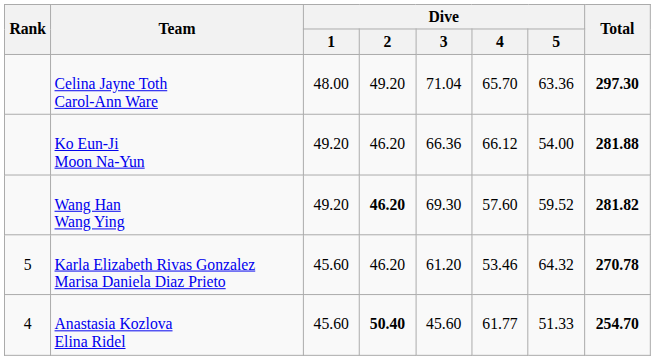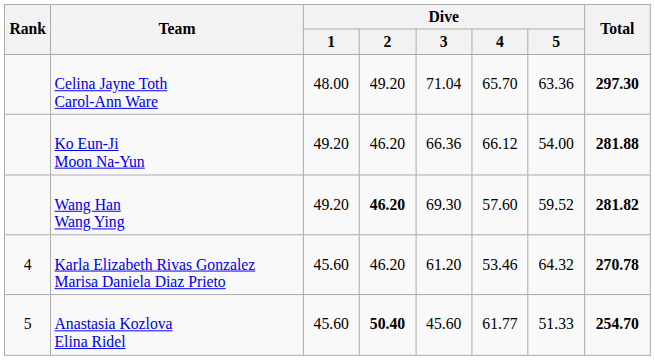Karla Elizabeth Rivas Gonzalez Marisa Daniela Diaz Prieto | Rank: 5 -> 4
Anastasia Kozlova Elina Ridel | Rank: 4 -> 5
